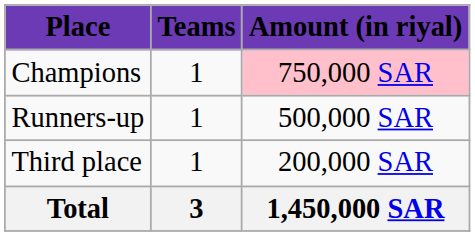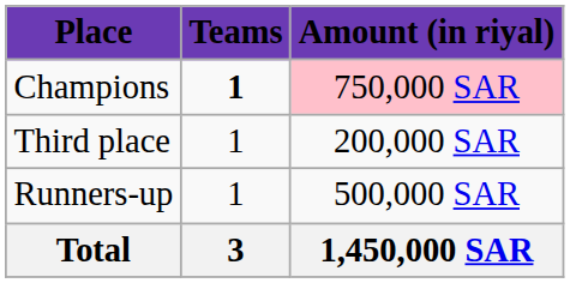Champions | Teams: normal -> bold
rows swapped: Runners-up <-> Third place
